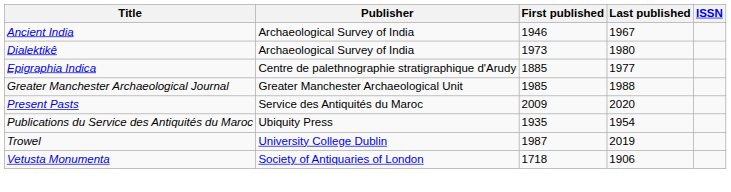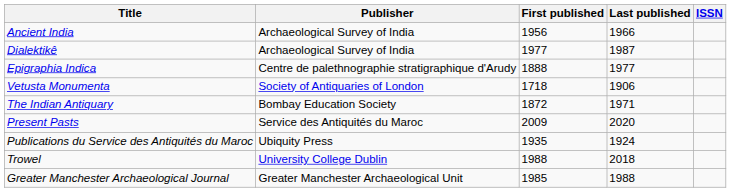Ancient India | First published: 1946 -> 1956
Ancient India | Last published: 1967 -> 1966
Dialektikê | First published: 1973 -> 1977
Dialektikê | Last published: 1980 -> 1987
Epigraphia Indica | First published: 1885 -> 1888
rows swapped: Greater Manchester Archaeological Journal <-> Vetusta Monumenta
+ row: The Indian Antiquary | Bombay Education Society | 1872 | 1971
Publications du Service des Antiquités du Maroc | Last published: 1954 -> 1924
Trowel | First published: 1987 -> 1988
Trowel | Last published: 2019 -> 2018
